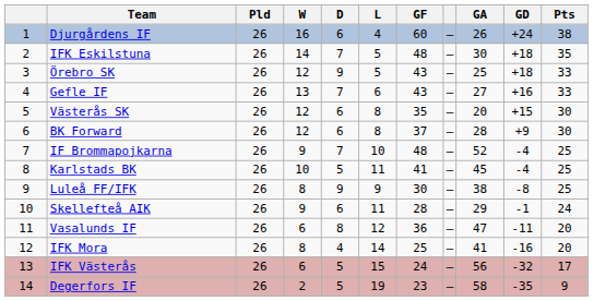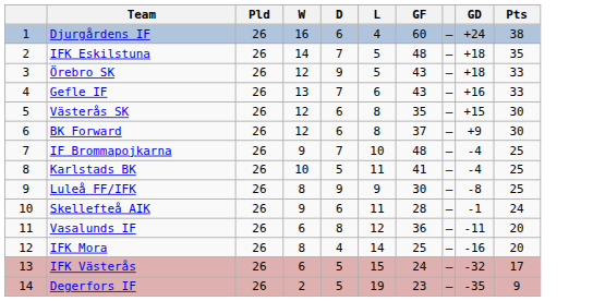- column: GA | 26 | 30 | 25 | 27 | 20 | 28 | 52 | 45 | 38 | 29 | 47 | 41 | 56 | 58
